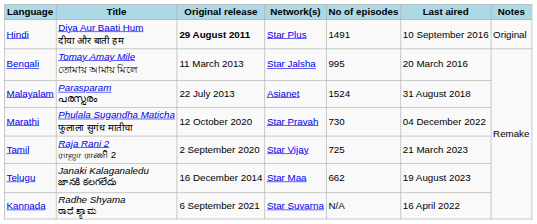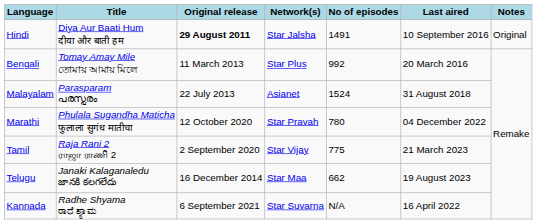Hindi | Network(s): Star Plus -> Star Jalsha
Bengali | Network(s): Star Jalsha -> Star Plus
Bengali | No of episodes: 995 -> 992
Marathi | No of episodes: 730 -> 780
Tamil | No of episodes: 725 -> 775
